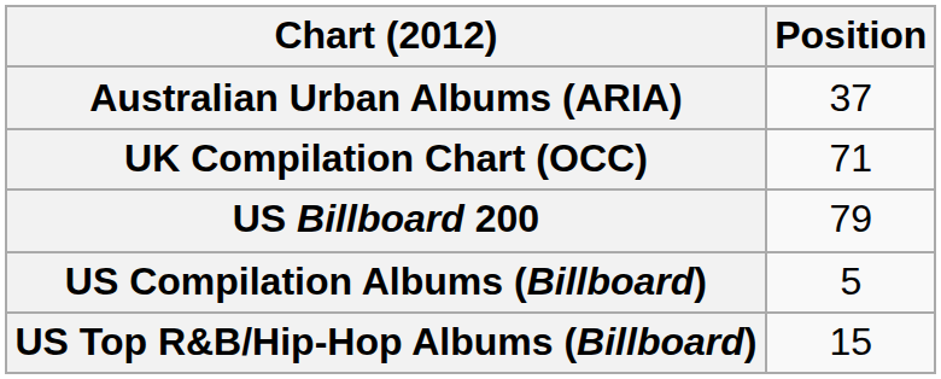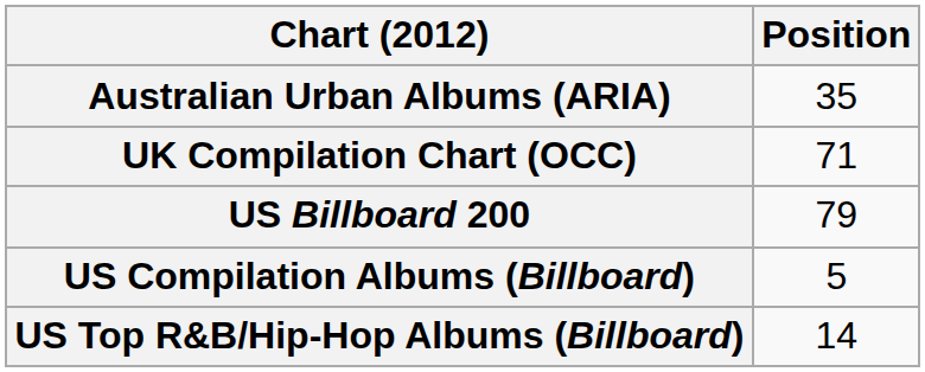Australian Urban Albums (ARIA) | Position: 37 -> 35
US Top R&B/Hip-Hop Albums (Billboard) | Position: 15 -> 14
